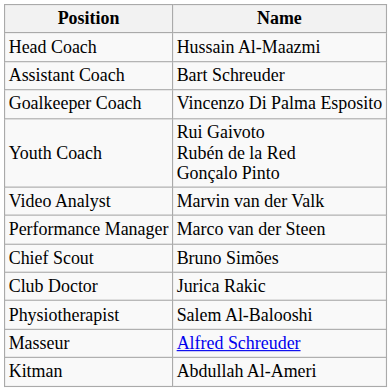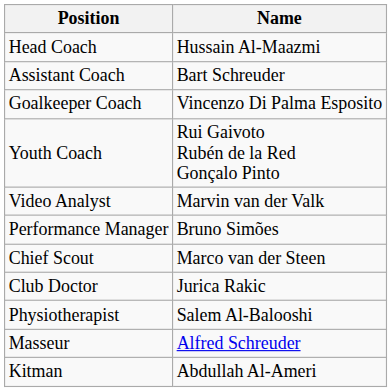Performance Manager | Name: Marco van der Steen -> Bruno Simões
Chief Scout | Name: Bruno Simões -> Marco van der Steen
